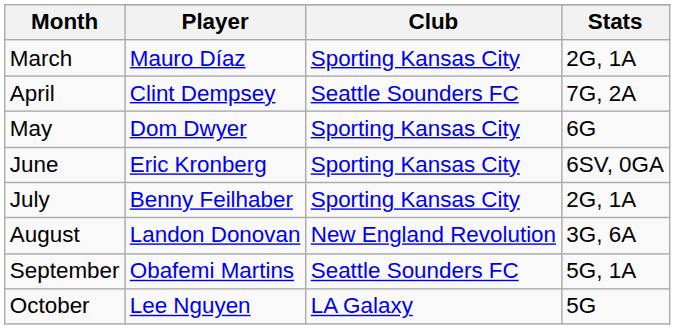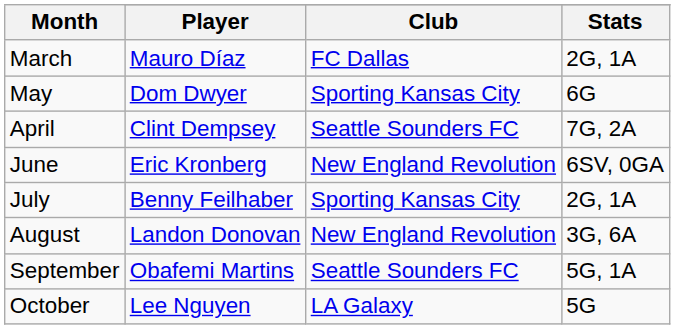March | Club: Sporting Kansas City -> FC Dallas
rows swapped: April <-> May
June | Club: Sporting Kansas City -> New England Revolution
